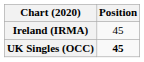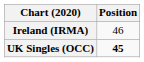Ireland (IRMA) | Position: 45 -> 46
